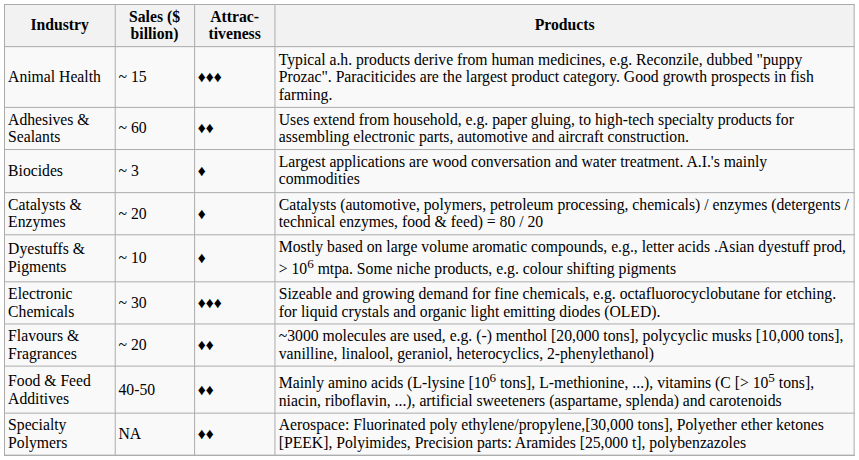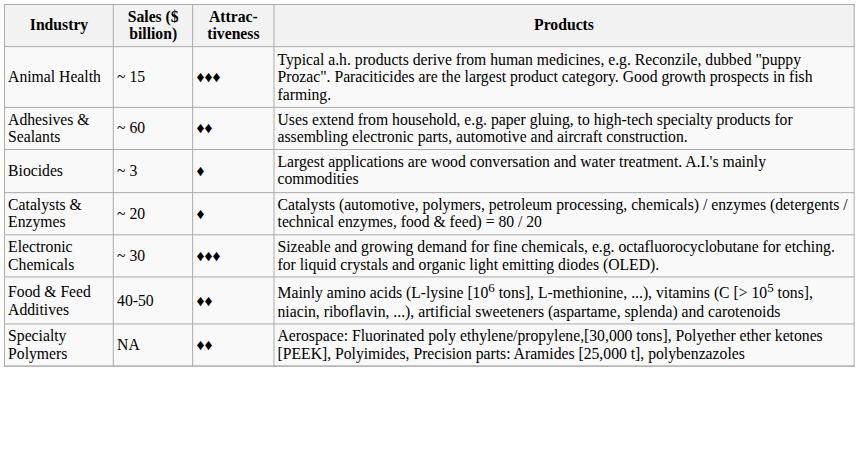- row: Dyestuffs & Pigments | ~ 10 | ♦ | Mostly based on large volume aromatic compounds, e.g., letter acids .Asian dyestuff prod, > 106 mtpa. Some niche products, e.g. colour shifting pigments
- row: Flavours & Fragrances | ~ 20 | ♦♦ | ~3000 molecules are used, e.g. (-) menthol [20,000 tons], polycyclic musks [10,000 tons], vanilline, linalool, geraniol, heterocyclics, 2-phenylethanol)
